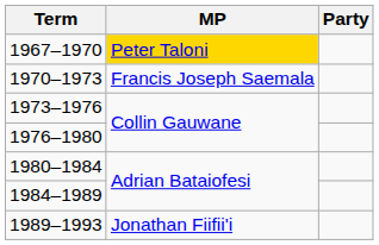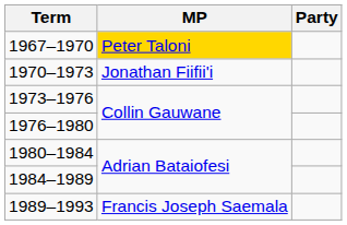1970–1973 | MP: Francis Joseph Saemala -> Jonathan Fiifii'i
1989–1993 | MP: Jonathan Fiifii'i -> Francis Joseph Saemala
